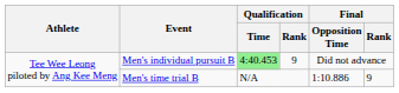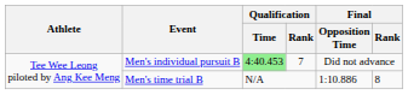Men's individual pursuit B | Qualification / Rank: 9 -> 7
Men's time trial B | Final / Rank: 9 -> 8
